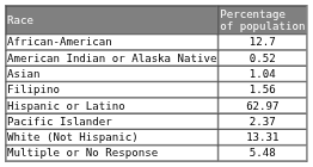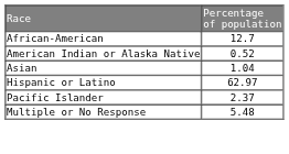- row: Filipino | 1.56
- row: White (Not Hispanic) | 13.31
